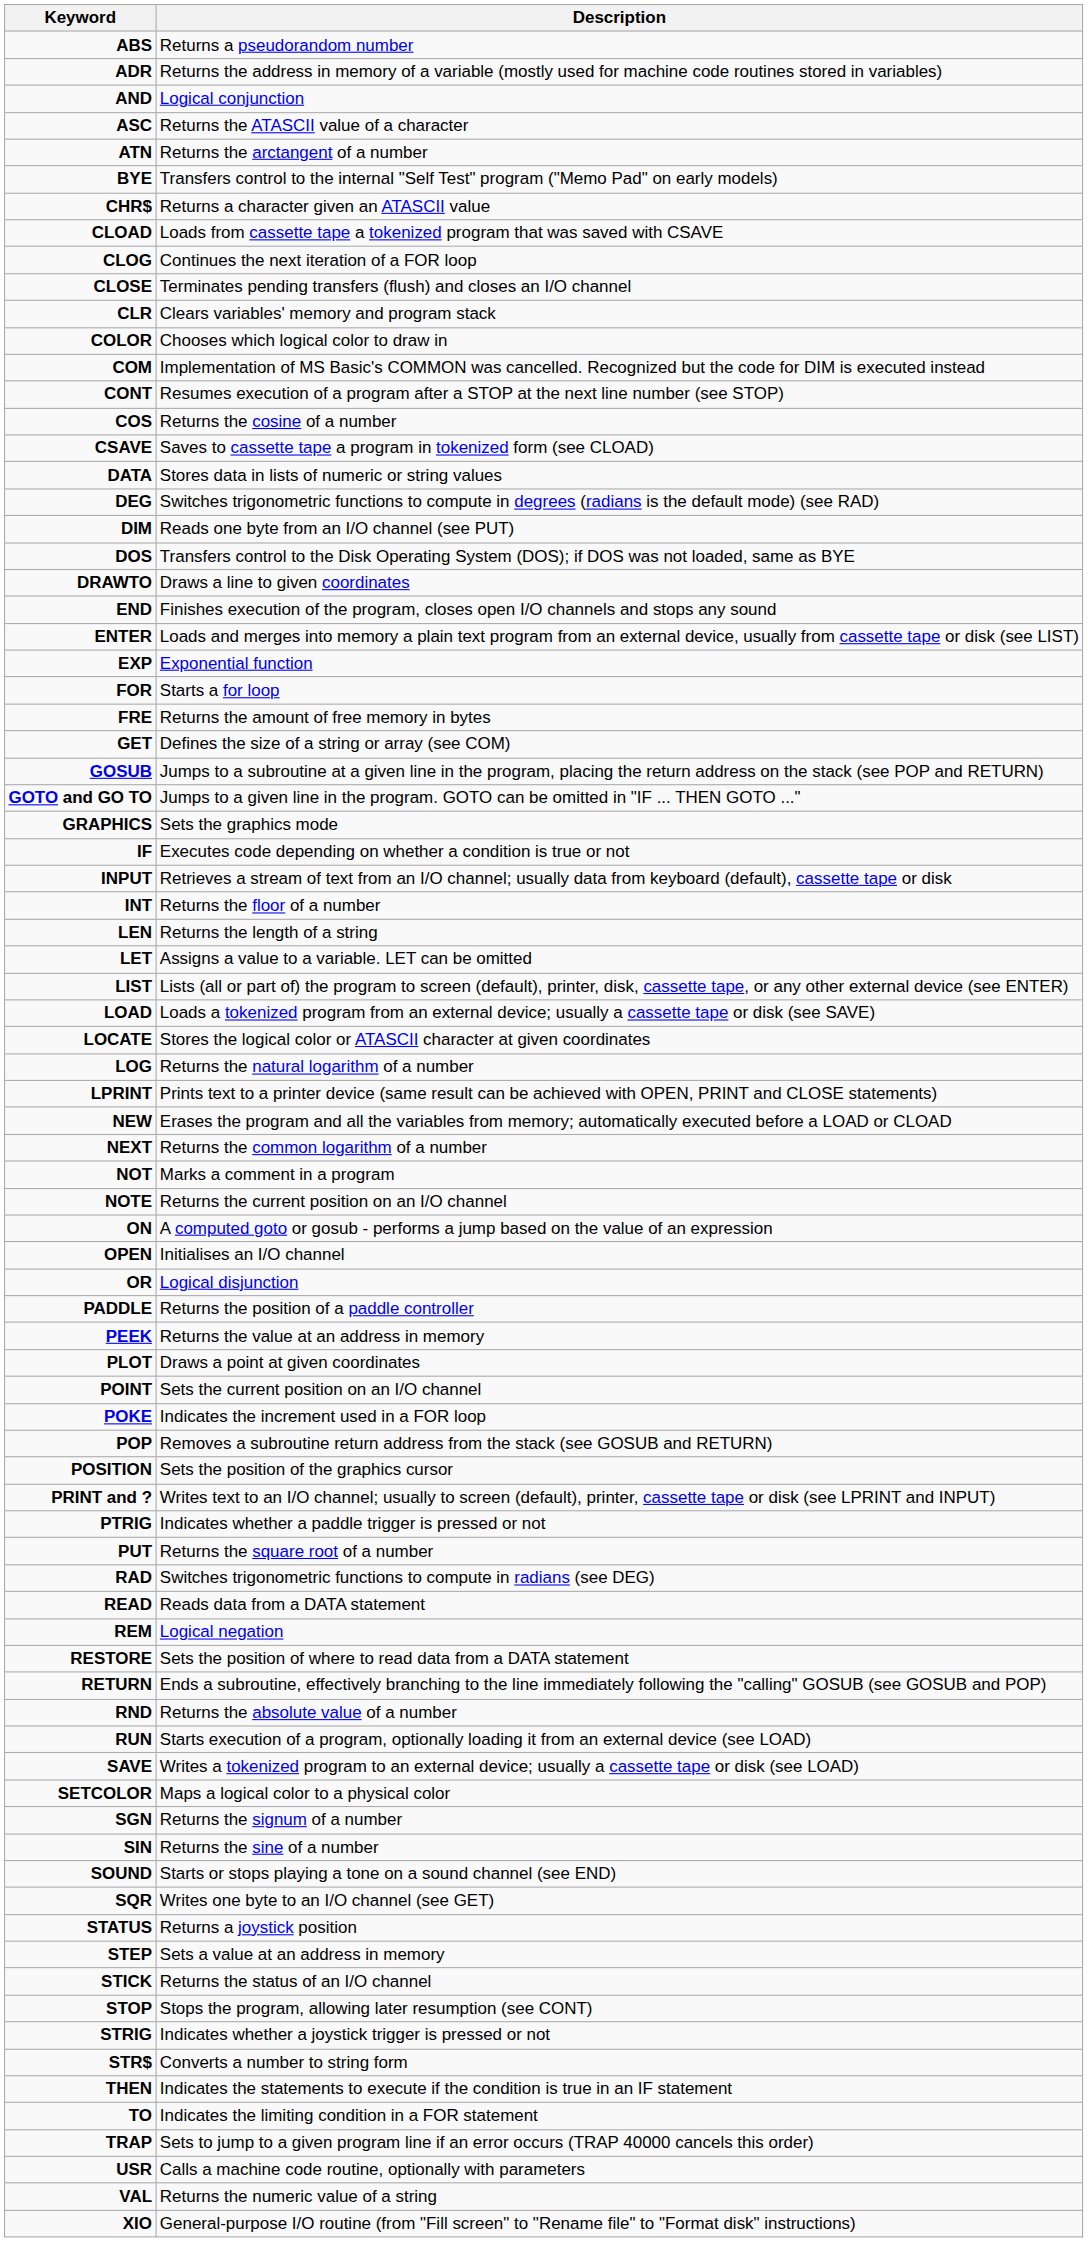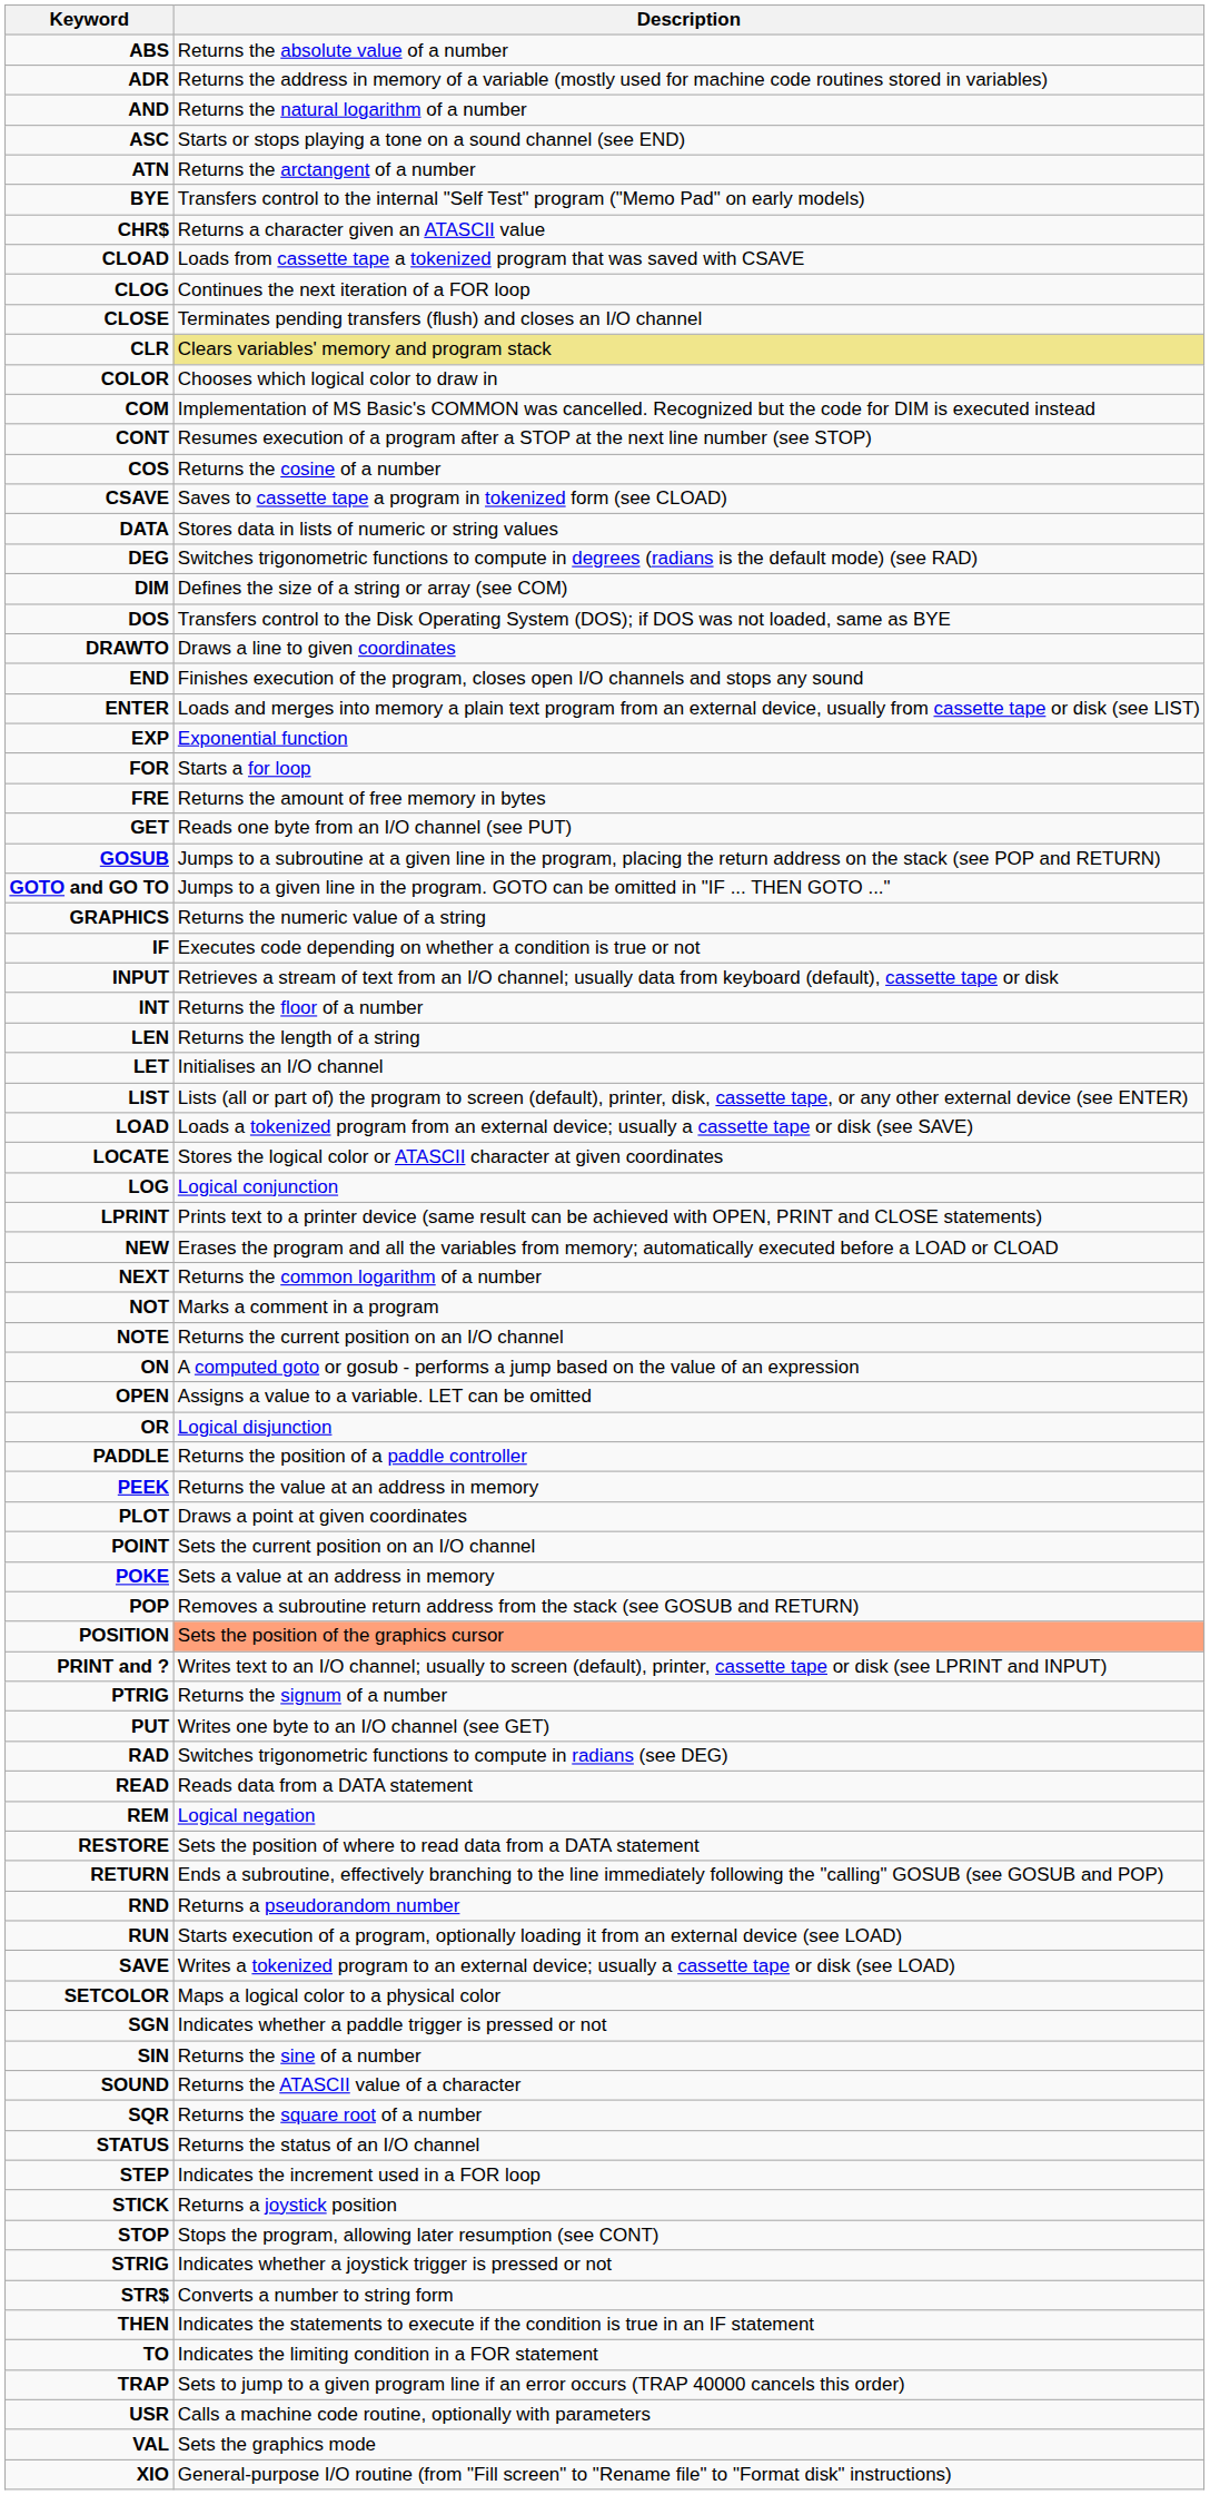ABS | Description: Returns a pseudorandom number -> Returns the absolute value of a number
AND | Description: Logical conjunction -> Returns the natural logarithm of a number
ASC | Description: Returns the ATASCII value of a character -> Starts or stops playing a tone on a sound channel (see END)
CLR | Description: no background -> khaki background
DIM | Description: Reads one byte from an I/O channel (see PUT) -> Defines the size of a string or array (see COM)
GET | Description: Defines the size of a string or array (see COM) -> Reads one byte from an I/O channel (see PUT)
GRAPHICS | Description: Sets the graphics mode -> Returns the numeric value of a string
LET | Description: Assigns a value to a variable. LET can be omitted -> Initialises an I/O channel
LOG | Description: Returns the natural logarithm of a number -> Logical conjunction
OPEN | Description: Initialises an I/O channel -> Assigns a value to a variable. LET can be omitted
POKE | Description: Indicates the increment used in a FOR loop -> Sets a value at an address in memory
POSITION | Description: no background -> lightsalmon background
PTRIG | Description: Indicates whether a paddle trigger is pressed or not -> Returns the signum of a number
PUT | Description: Returns the square root of a number -> Writes one byte to an I/O channel (see GET)
RND | Description: Returns the absolute value of a number -> Returns a pseudorandom number
SGN | Description: Returns the signum of a number -> Indicates whether a paddle trigger is pressed or not
SOUND | Description: Starts or stops playing a tone on a sound channel (see END) -> Returns the ATASCII value of a character
SQR | Description: Writes one byte to an I/O channel (see GET) -> Returns the square root of a number
STATUS | Description: Returns a joystick position -> Returns the status of an I/O channel
STEP | Description: Sets a value at an address in memory -> Indicates the increment used in a FOR loop
STICK | Description: Returns the status of an I/O channel -> Returns a joystick position
VAL | Description: Returns the numeric value of a string -> Sets the graphics mode
